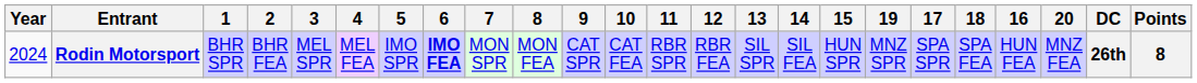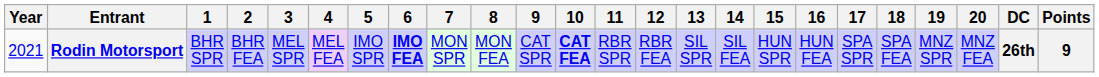columns swapped: 16 <-> 19
Rodin Motorsport | Year: 2024 -> 2021
Rodin Motorsport | 10: normal -> bold
Rodin Motorsport | Points: 8 -> 9
